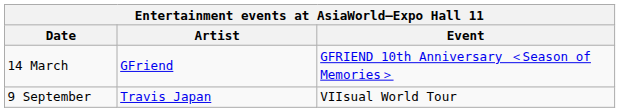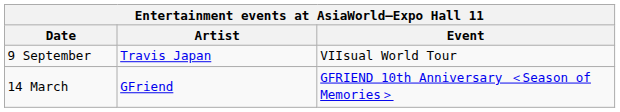rows swapped: 14 March <-> 9 September
